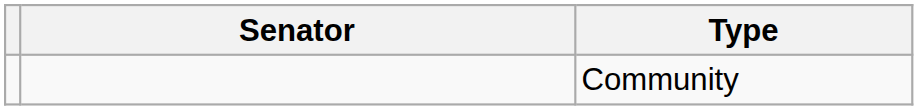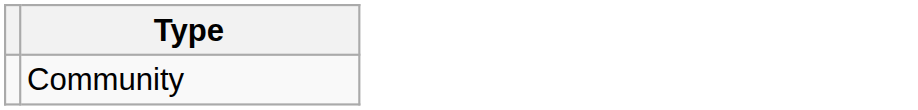- column: Senator
